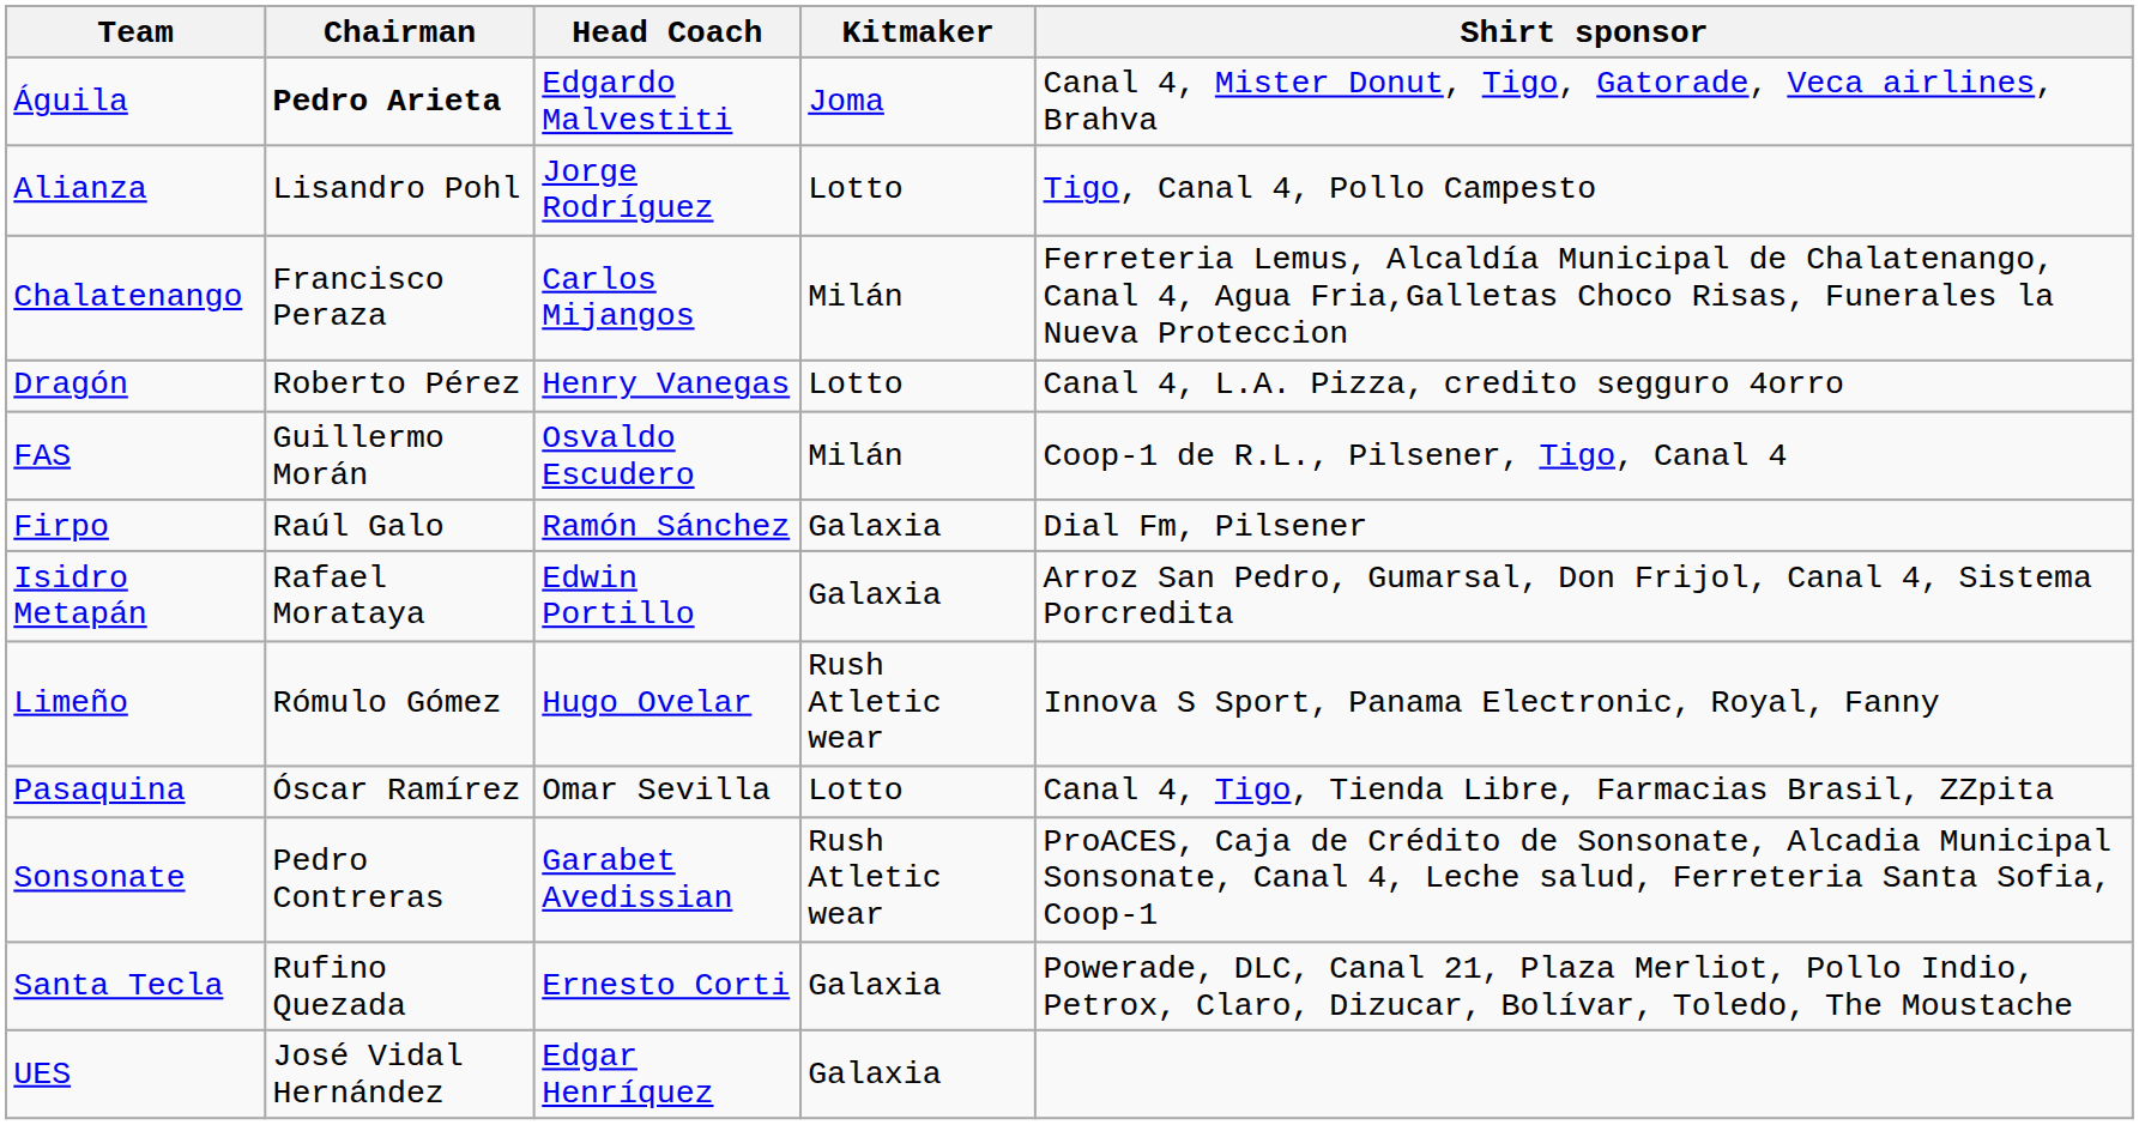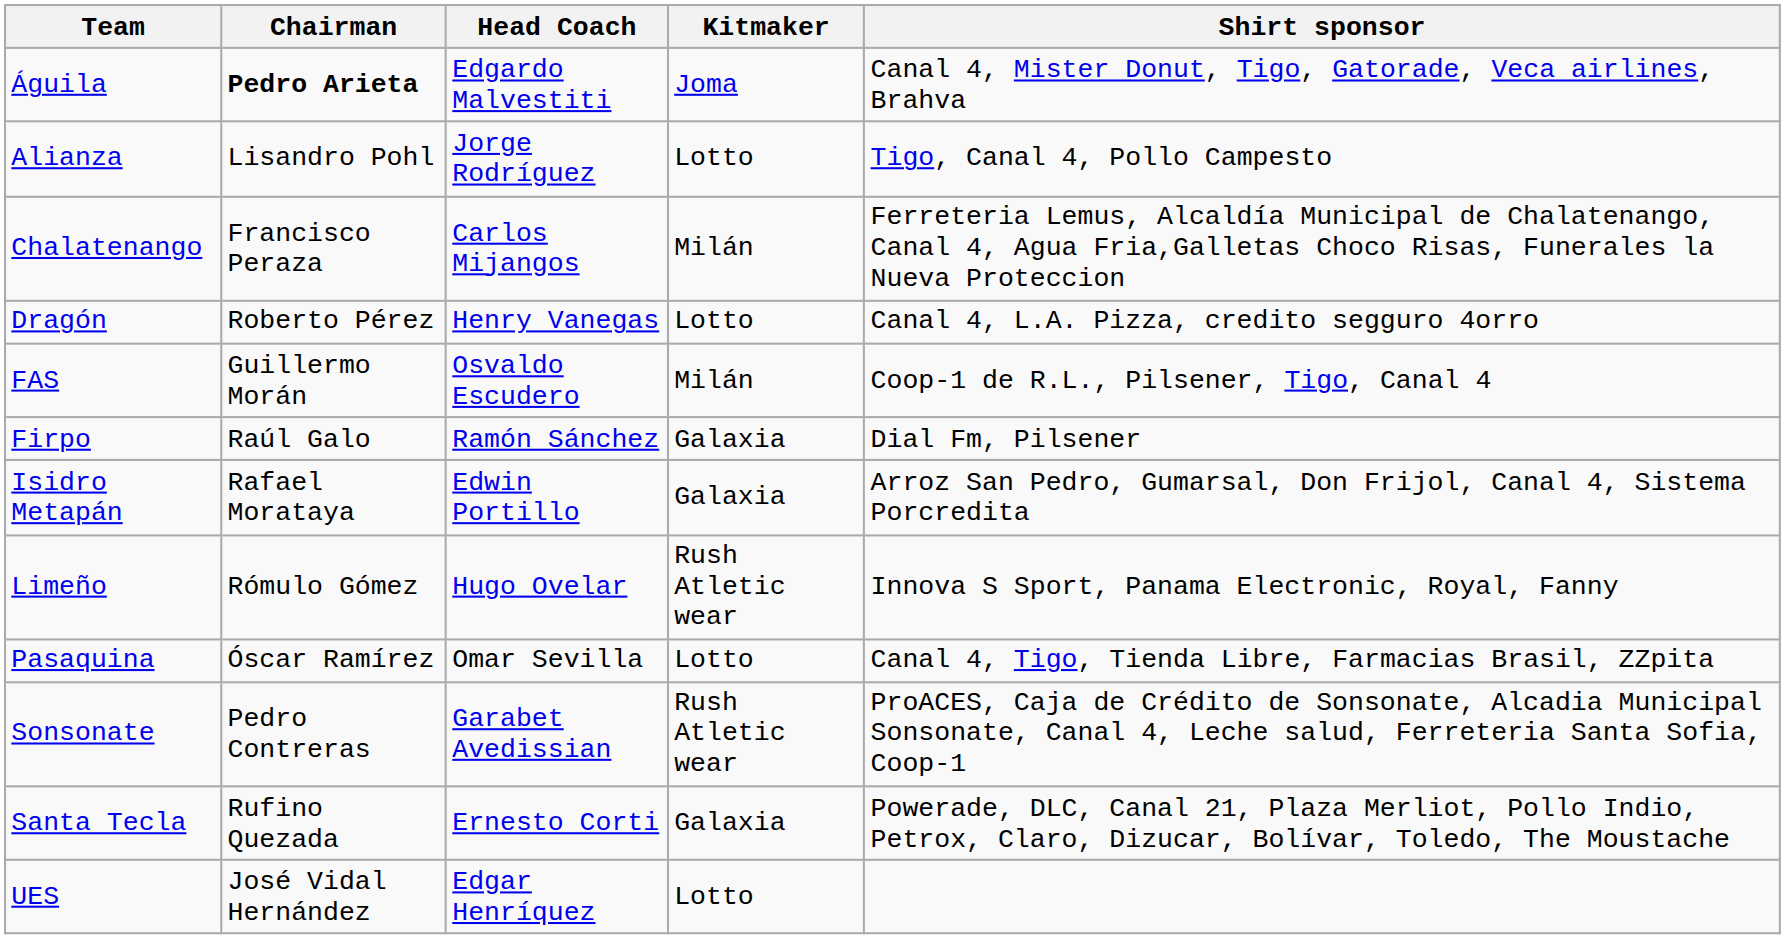UES | Kitmaker: Galaxia -> Lotto
